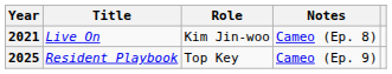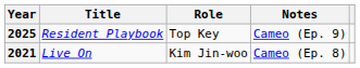rows swapped: 2021 <-> 2025
